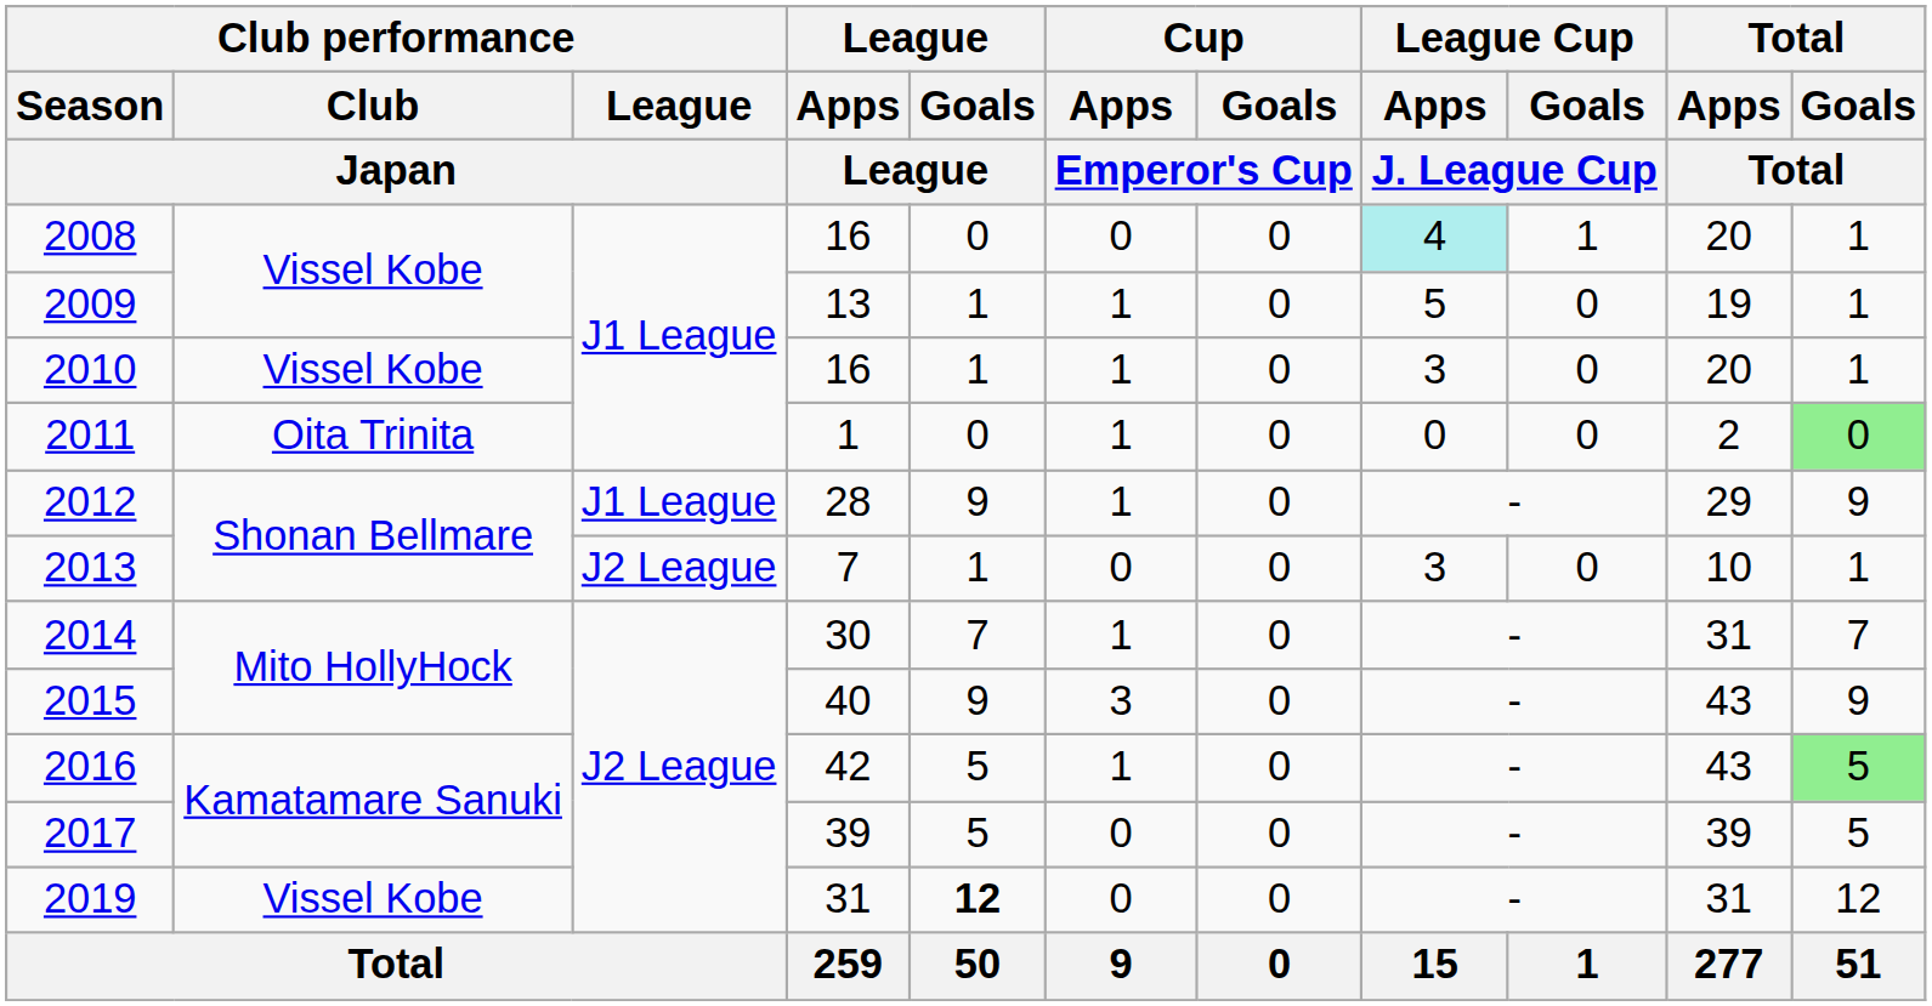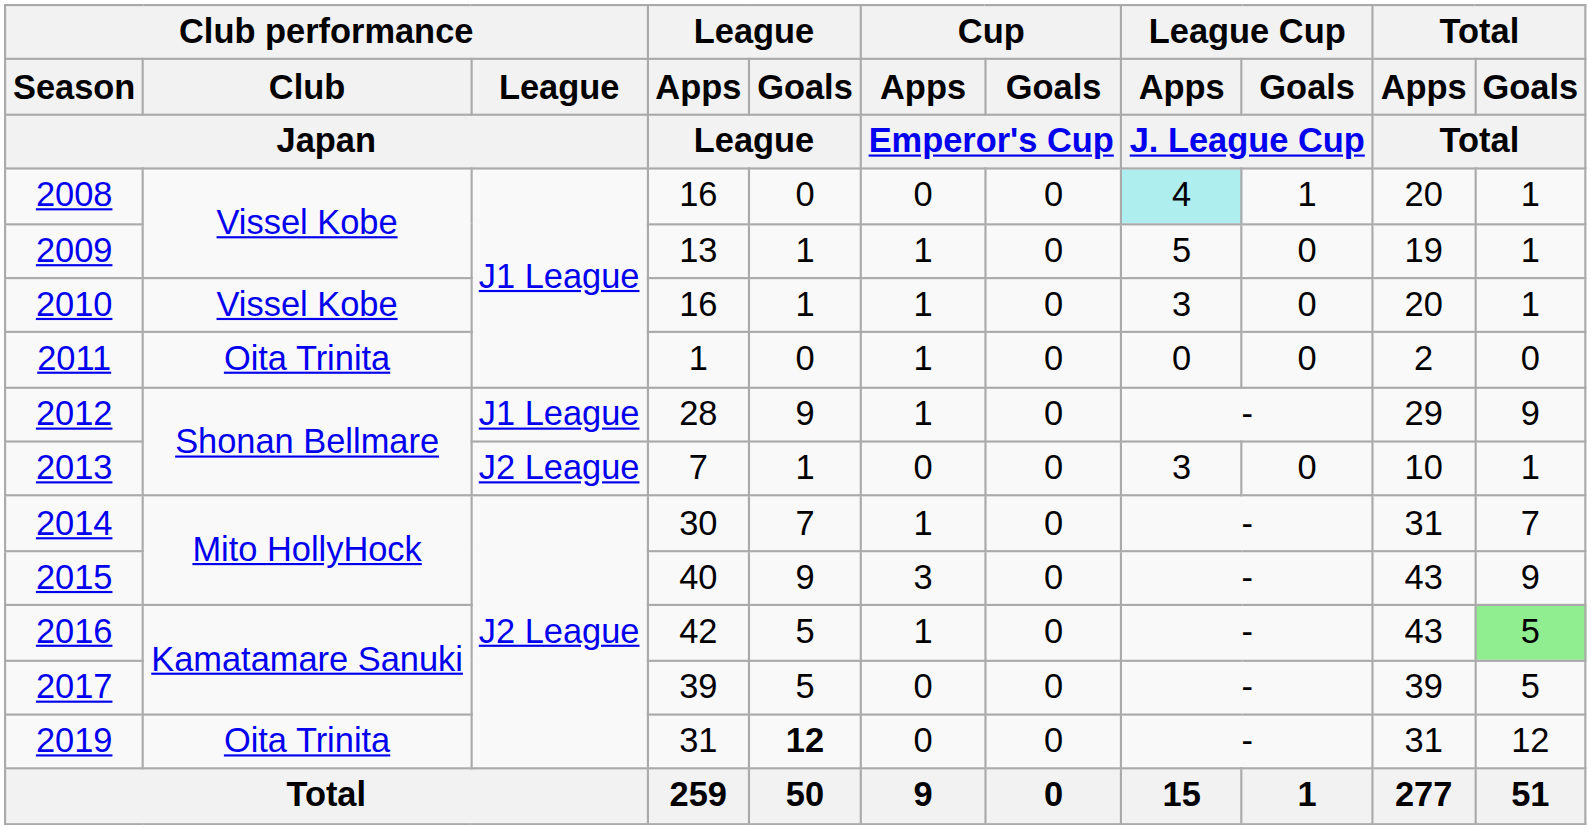2011 | Total / Goals / Total: lightgreen background -> no background
2019 | Club performance / Club / Japan: Vissel Kobe -> Oita Trinita
